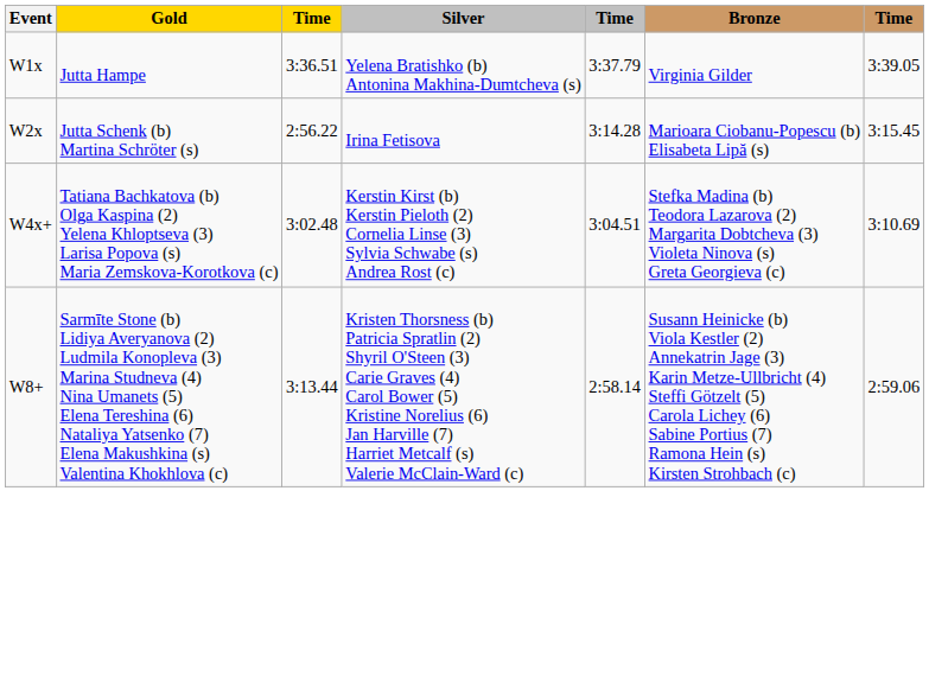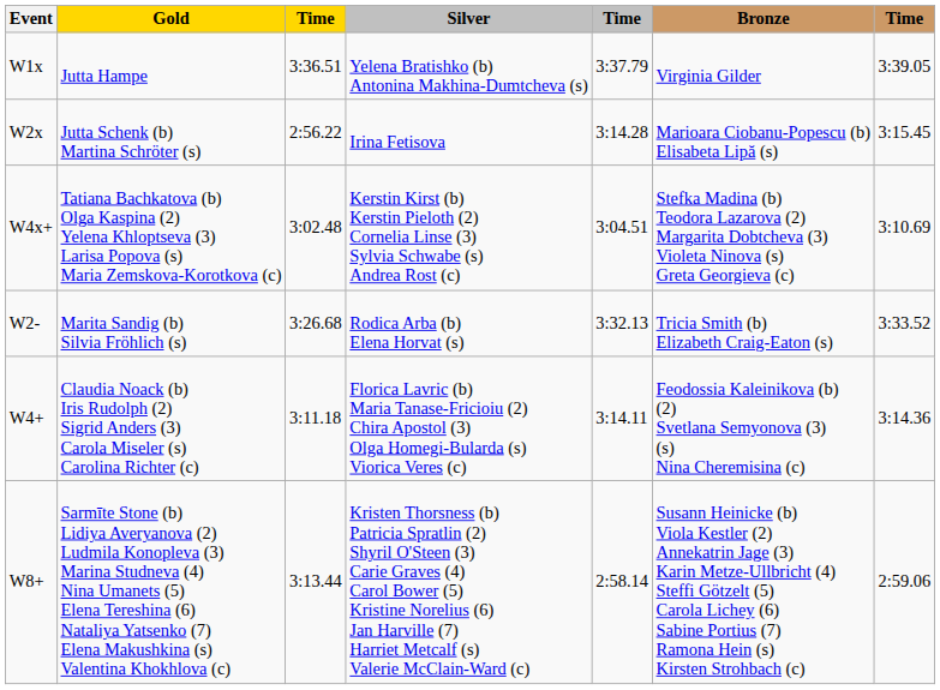+ row: W2- | Marita Sandig (b) Silvia Fröhlich (s) | 3:26.68 | Rodica Arba (b) Elena Horvat (s) | 3:32.13 | Tricia Smith (b) Elizabeth Craig-Eaton (s) | 3:33.52
+ row: W4+ | Claudia Noack (b) Iris Rudolph (2) Sigrid Anders (3) Carola Miseler (s) Carolina Richter (c) | 3:11.18 | Florica Lavric (b) Maria Tanase-Fricioiu (2) Chira Apostol (3) Olga Homegi-Bularda (s) Viorica Veres (c) | 3:14.11 | Feodossia Kaleinikova (b) (2) Svetlana Semyonova (3) (s) Nina Cheremisina (c) | 3:14.36
